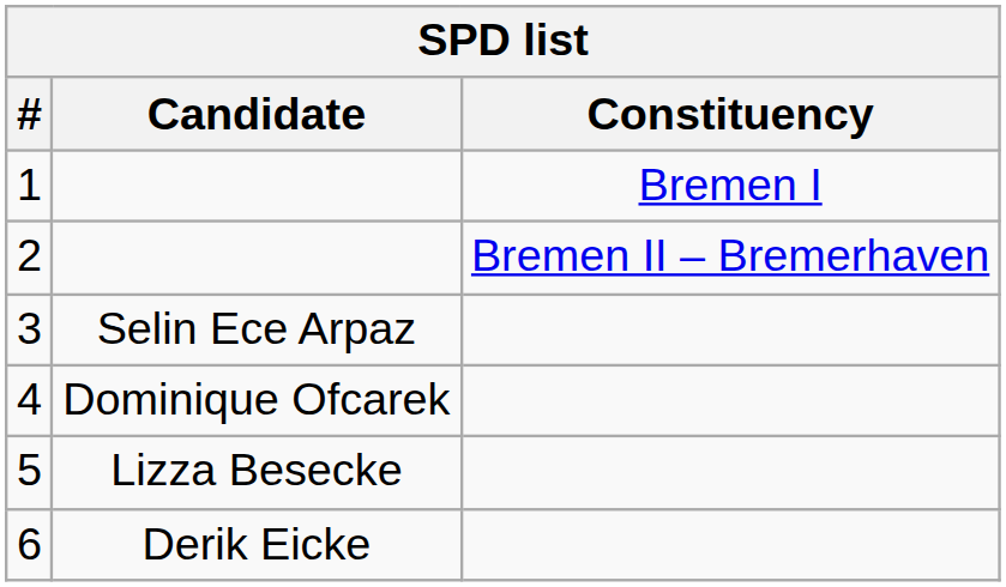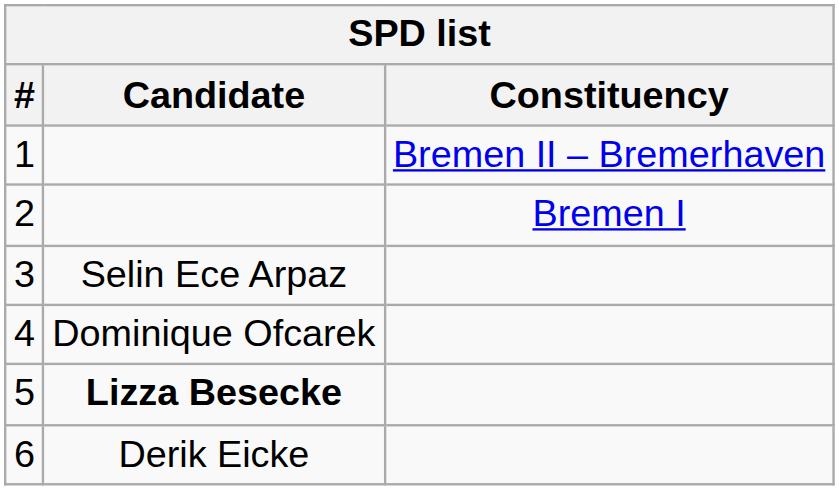1 | Constituency: Bremen I -> Bremen II – Bremerhaven
2 | Constituency: Bremen II – Bremerhaven -> Bremen I
5 | Candidate: normal -> bold
